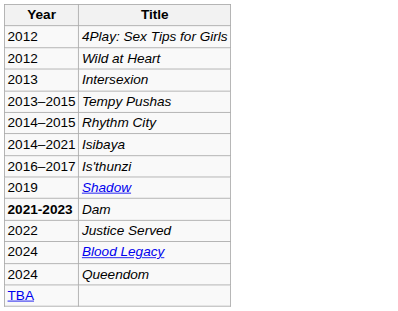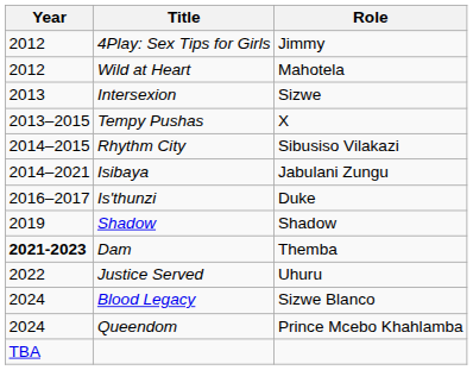+ column: Role | Jimmy | Mahotela | Sizwe | X | Sibusiso Vilakazi | Jabulani Zungu | Duke | Shadow | Themba | Uhuru | Sizwe Blanco | Prince Mcebo Khahlamba
